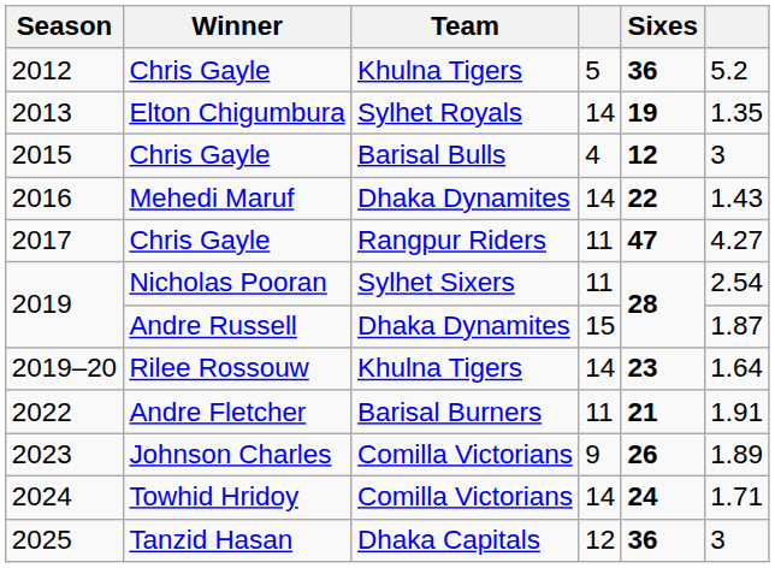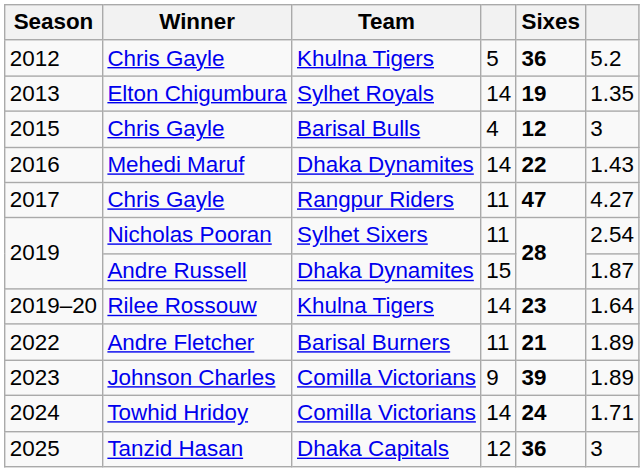2022 | column 6: 1.91 -> 1.89
2023 | Sixes: 26 -> 39
